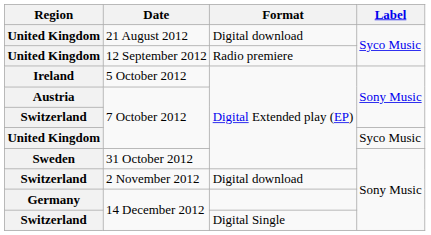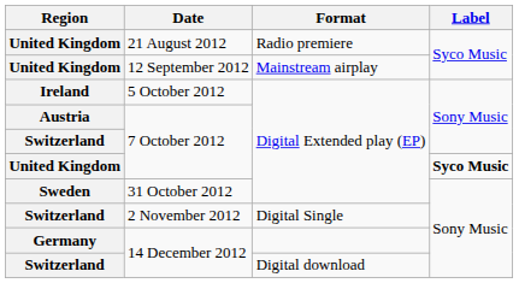21 August 2012 | Format: Digital download -> Radio premiere
12 September 2012 | Format: Radio premiere -> Mainstream airplay
United Kingdom / 7 October 2012 | Label: normal -> bold
2 November 2012 | Format: Digital download -> Digital Single
Switzerland / 14 December 2012 | Format: Digital Single -> Digital download
